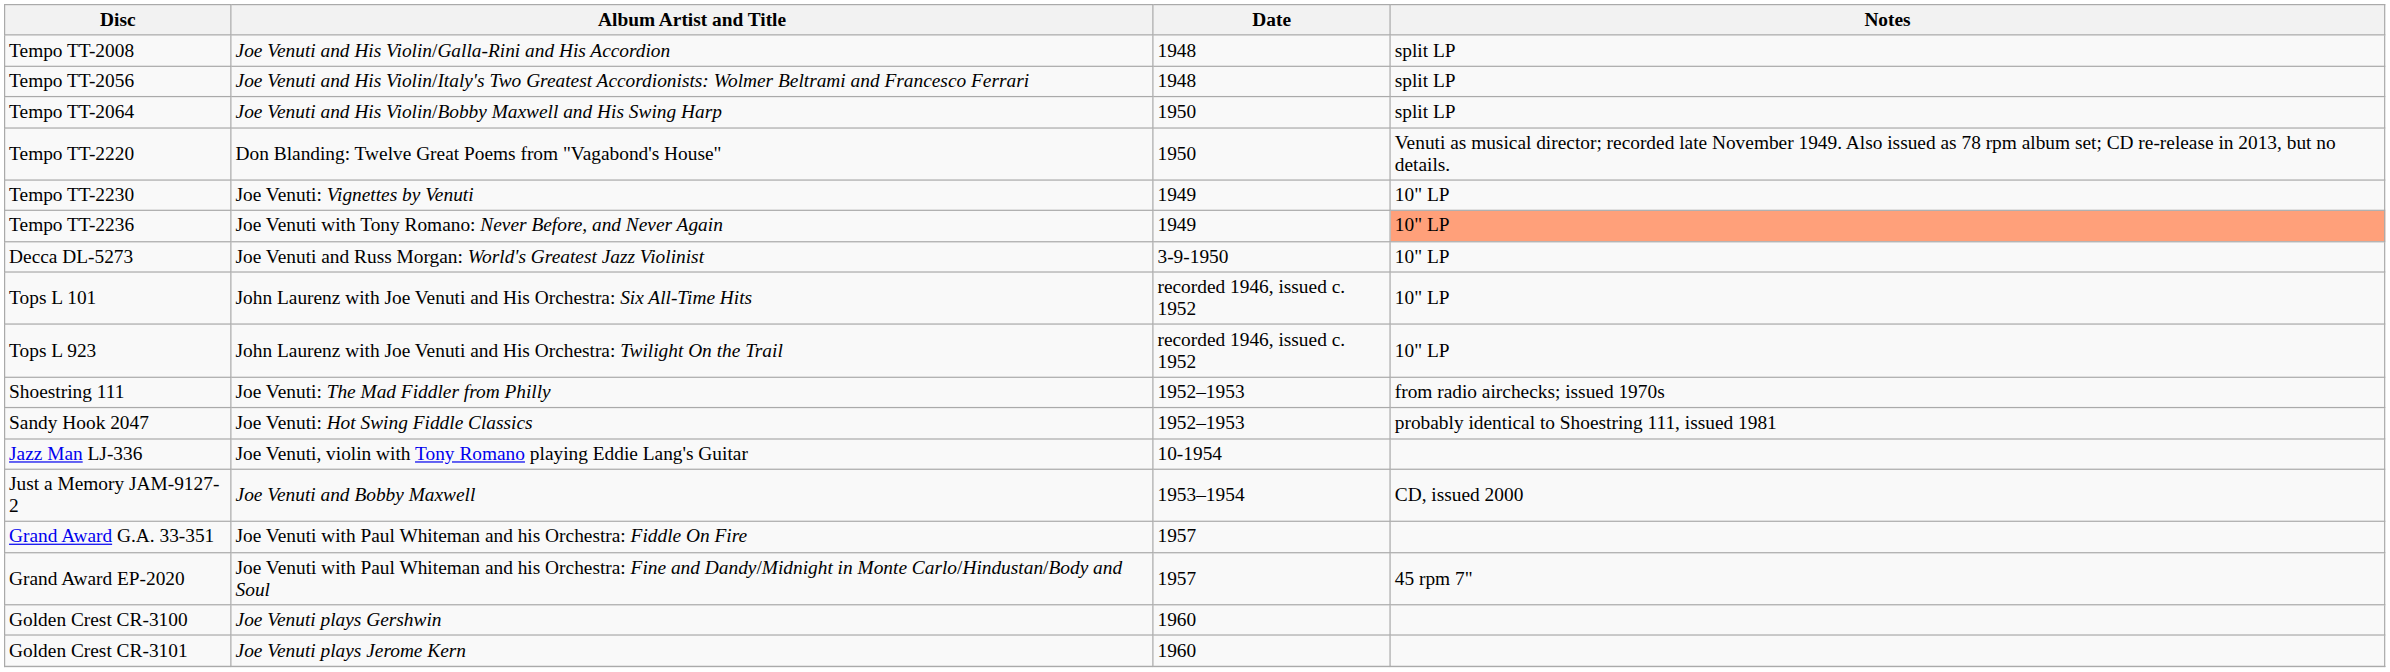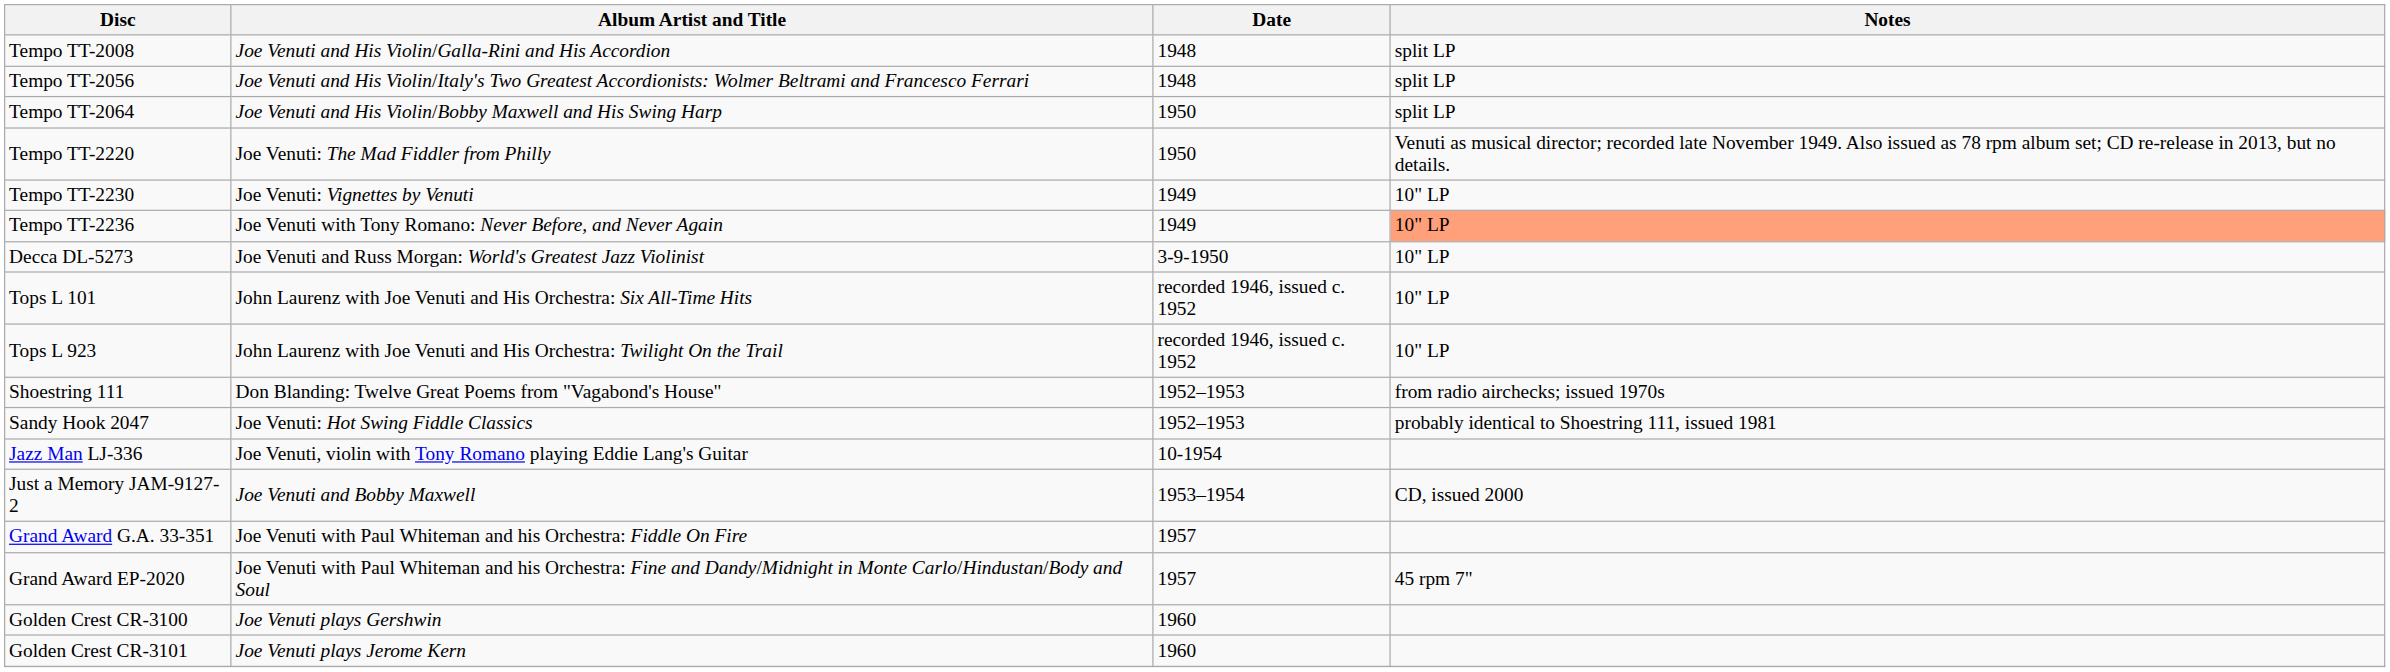Tempo TT-2220 | Album Artist and Title: Don Blanding: Twelve Great Poems from "Vagabond's House" -> Joe Venuti: The Mad Fiddler from Philly
Shoestring 111 | Album Artist and Title: Joe Venuti: The Mad Fiddler from Philly -> Don Blanding: Twelve Great Poems from "Vagabond's House"
